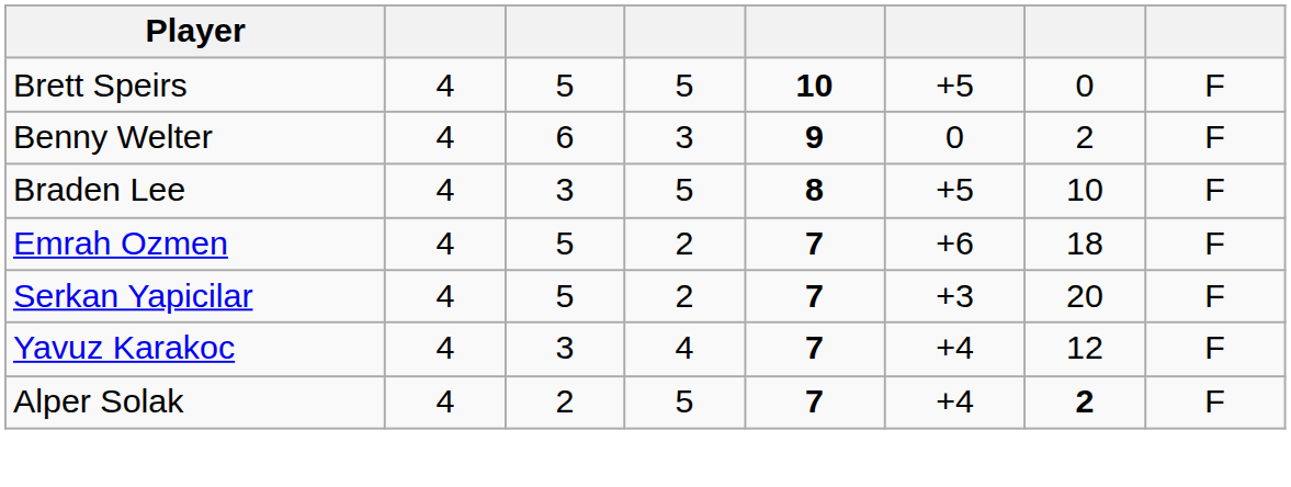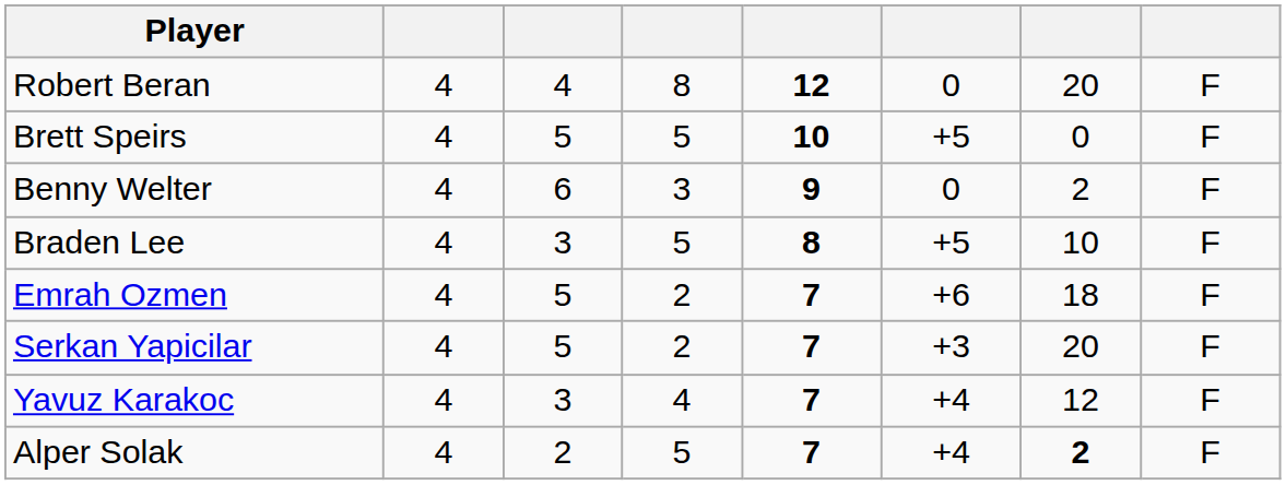+ row: Robert Beran | 4 | 4 | 8 | 12 | 0 | 20 | F
